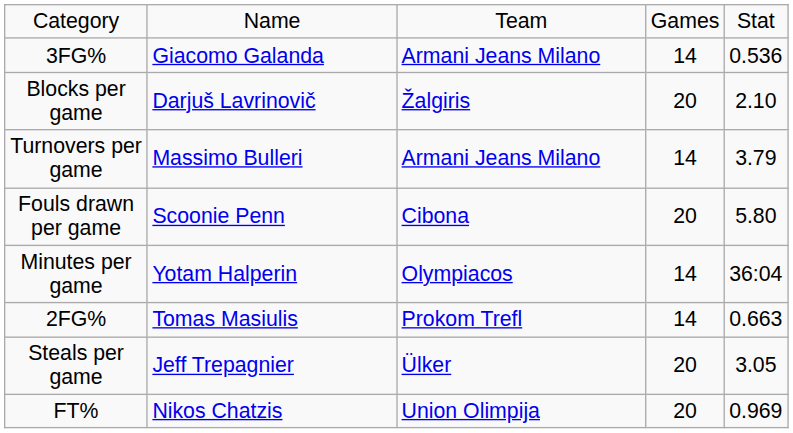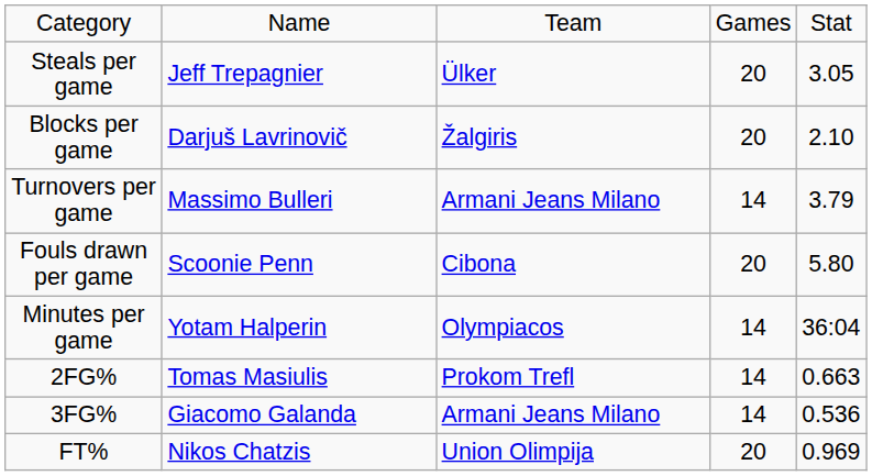rows swapped: Steals per game <-> 3FG%
